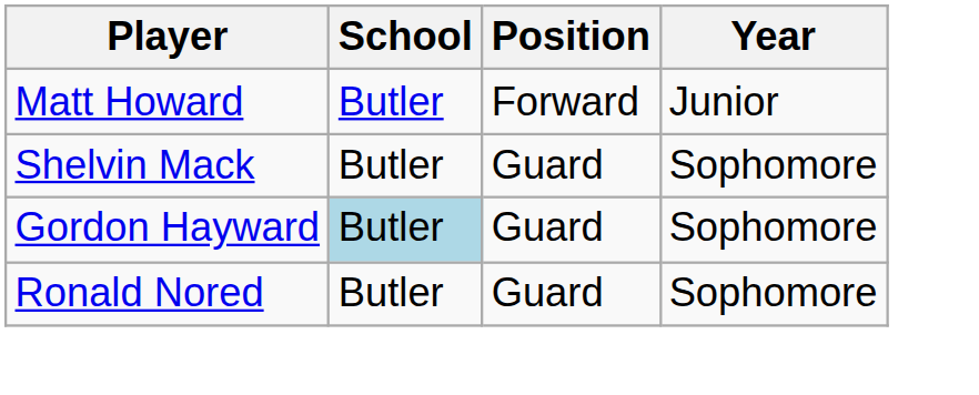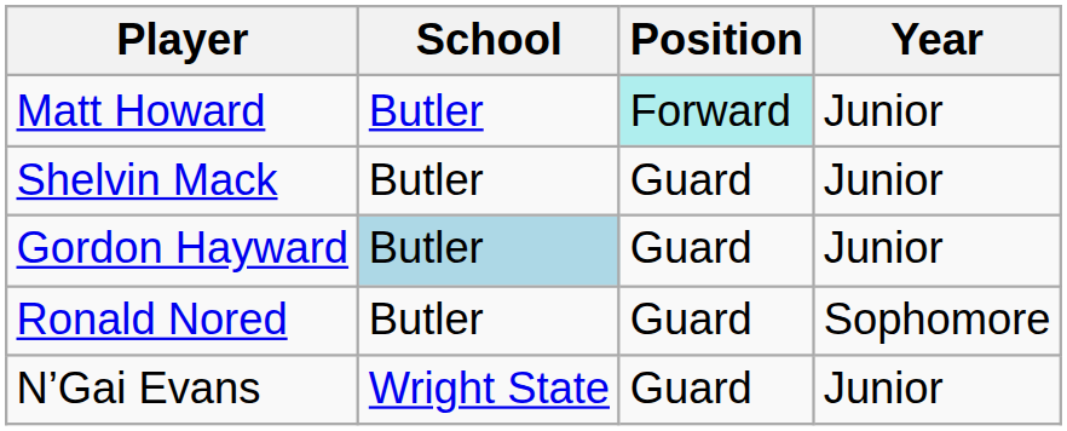Matt Howard | Position: no background -> paleturquoise background
Shelvin Mack | Year: Sophomore -> Junior
Gordon Hayward | Year: Sophomore -> Junior
+ row: N’Gai Evans | Wright State | Guard | Junior
